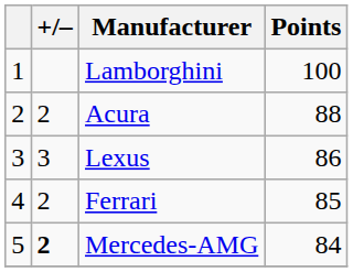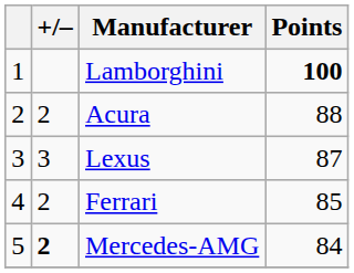Lamborghini | Points: normal -> bold
Lexus | Points: 86 -> 87
